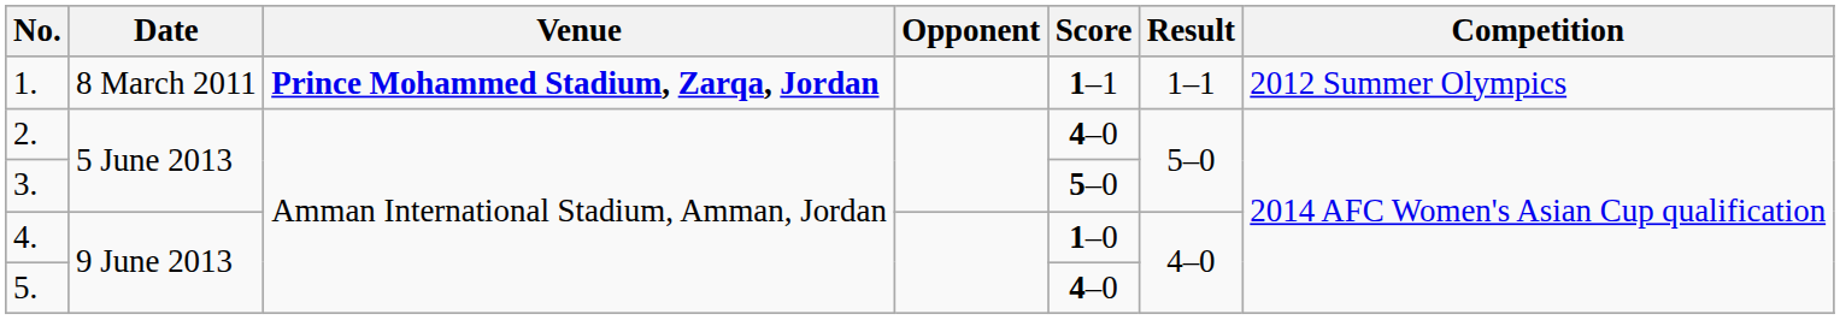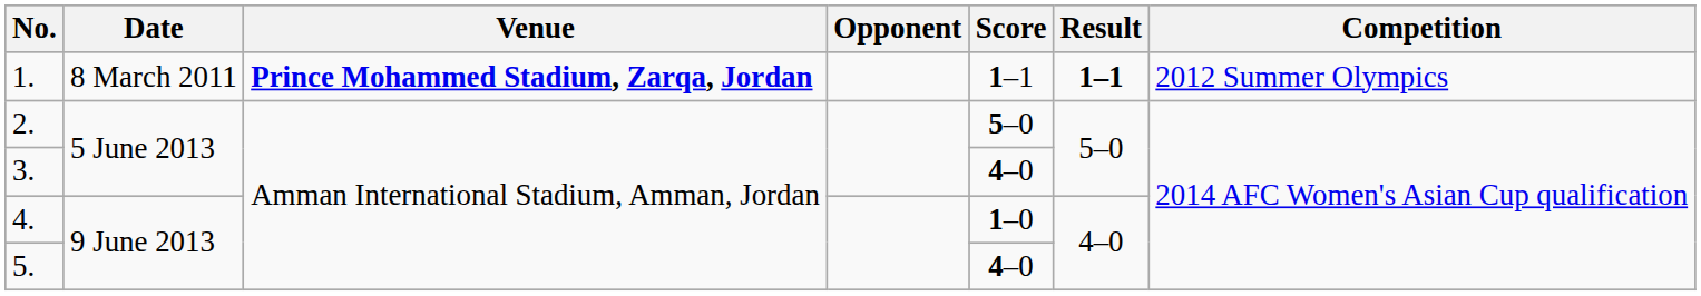1. | Result: normal -> bold
2. | Score: 4–0 -> 5–0
3. | Score: 5–0 -> 4–0
